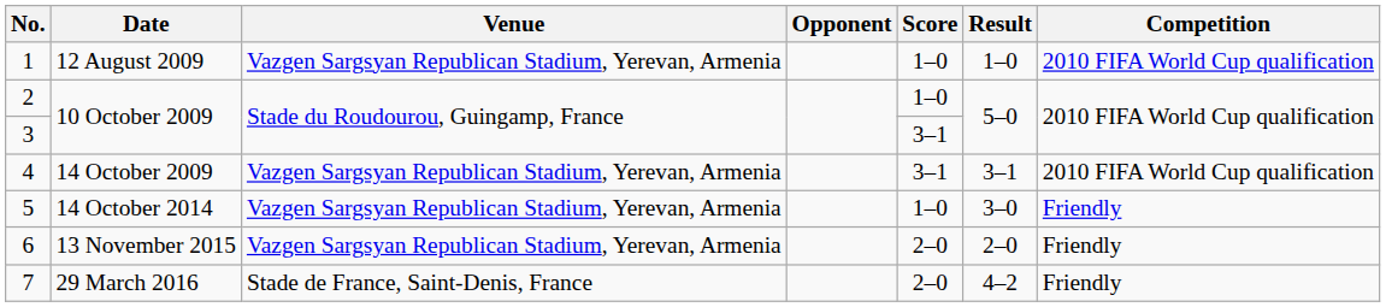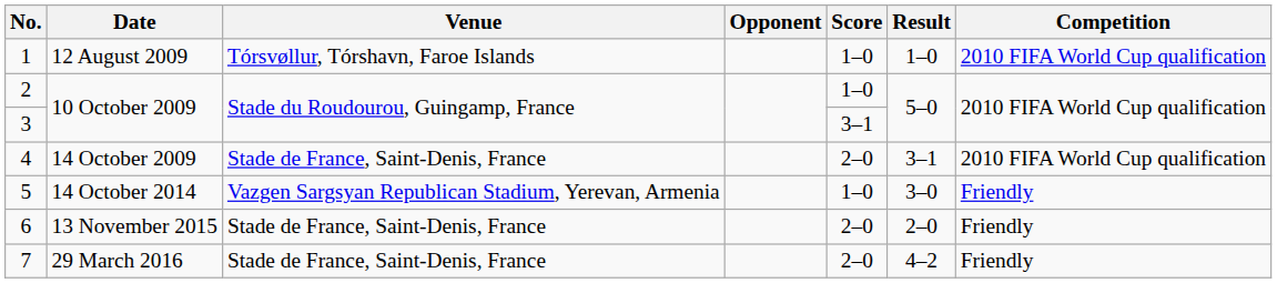1 | Venue: Vazgen Sargsyan Republican Stadium, Yerevan, Armenia -> Tórsvøllur, Tórshavn, Faroe Islands
4 | Venue: Vazgen Sargsyan Republican Stadium, Yerevan, Armenia -> Stade de France, Saint-Denis, France
4 | Score: 3–1 -> 2–0
6 | Venue: Vazgen Sargsyan Republican Stadium, Yerevan, Armenia -> Stade de France, Saint-Denis, France
